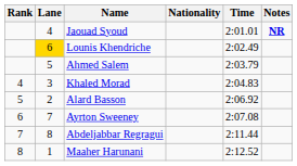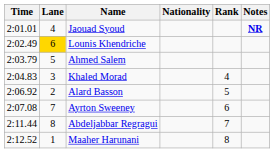columns swapped: Rank <-> Time
